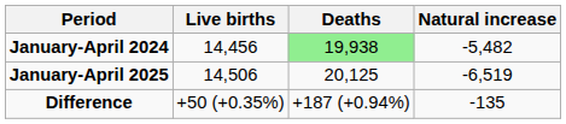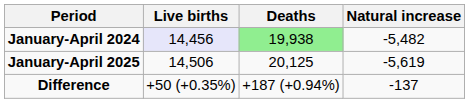January-April 2024 | Live births: no background -> lavender background
January-April 2025 | Natural increase: -6,519 -> -5,619
Difference | Natural increase: -135 -> -137
